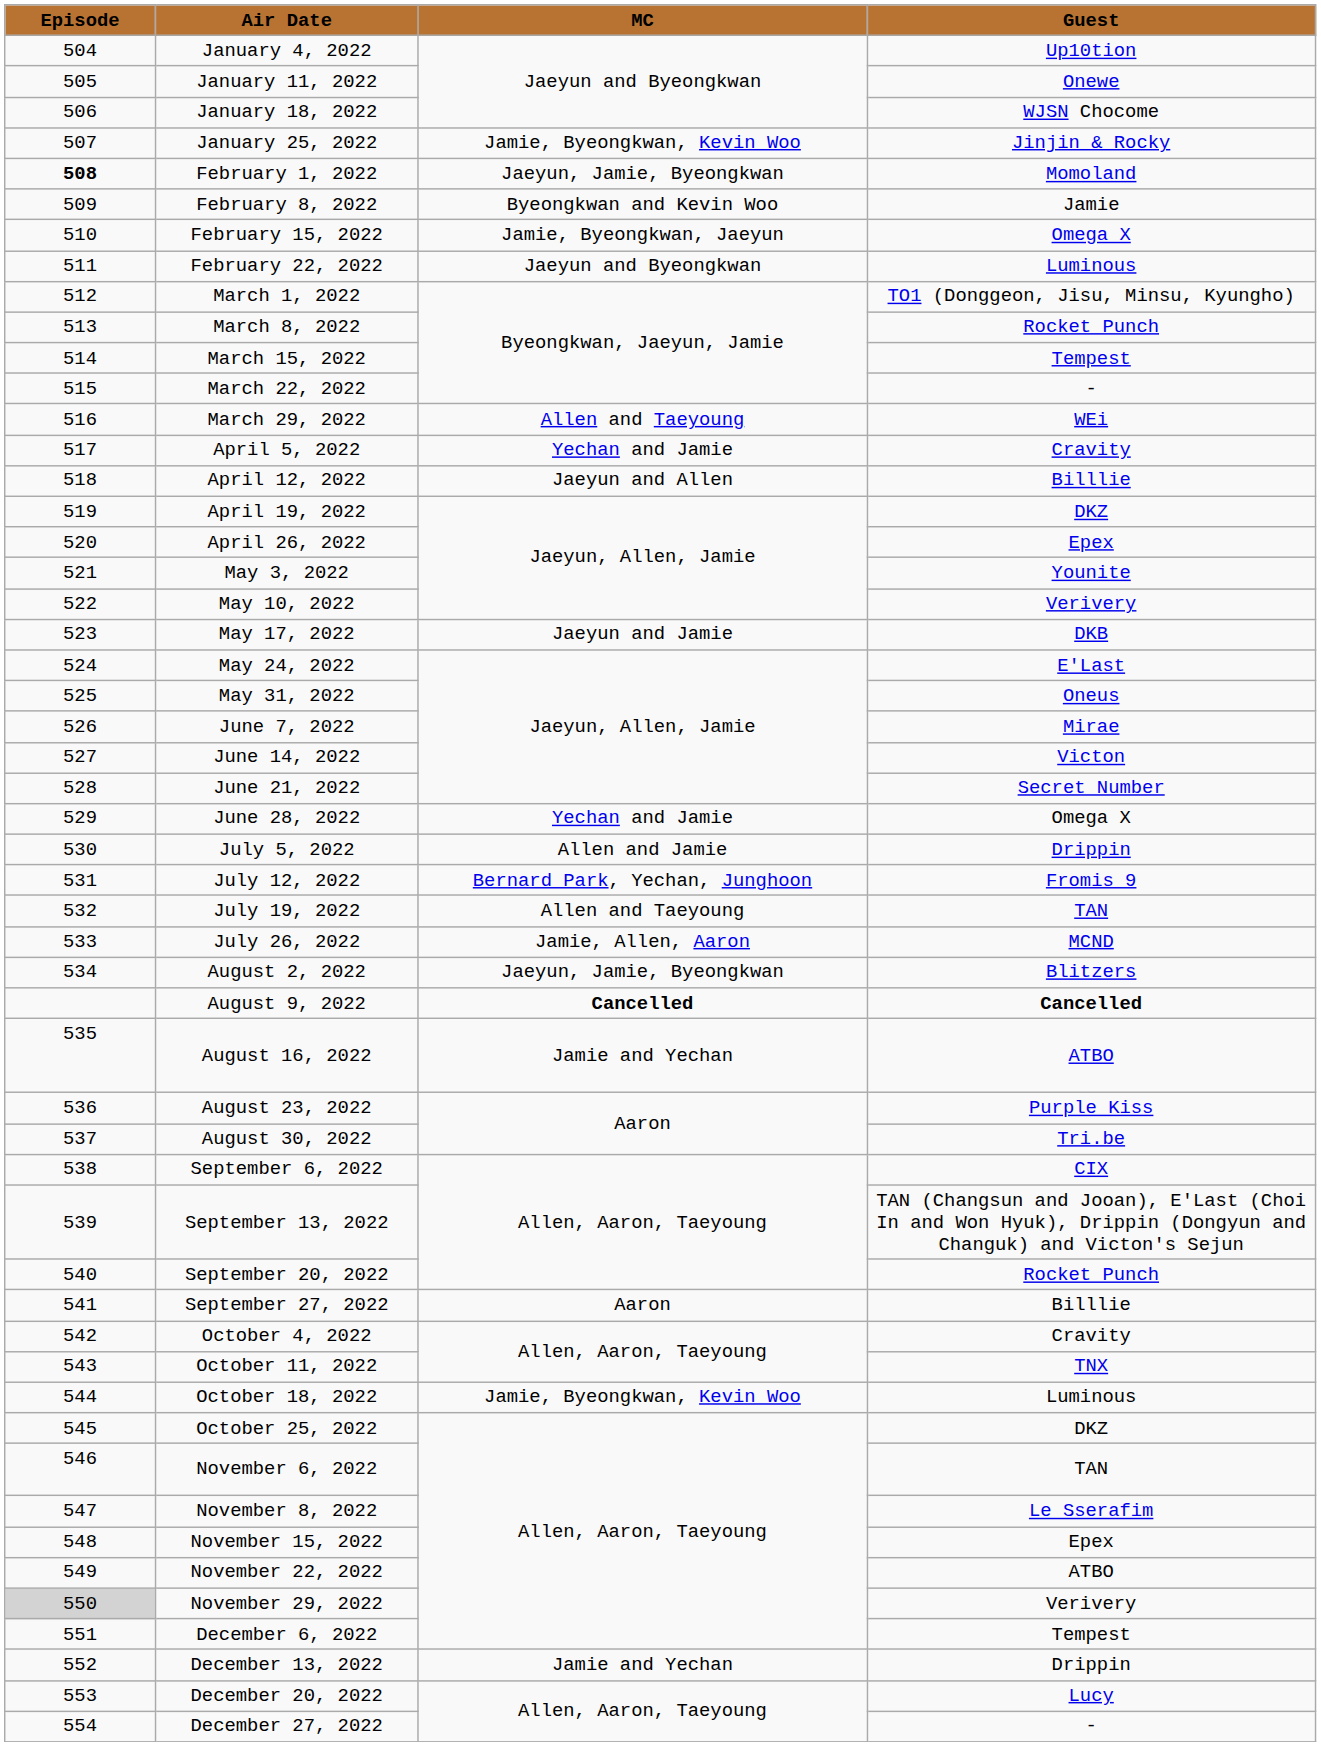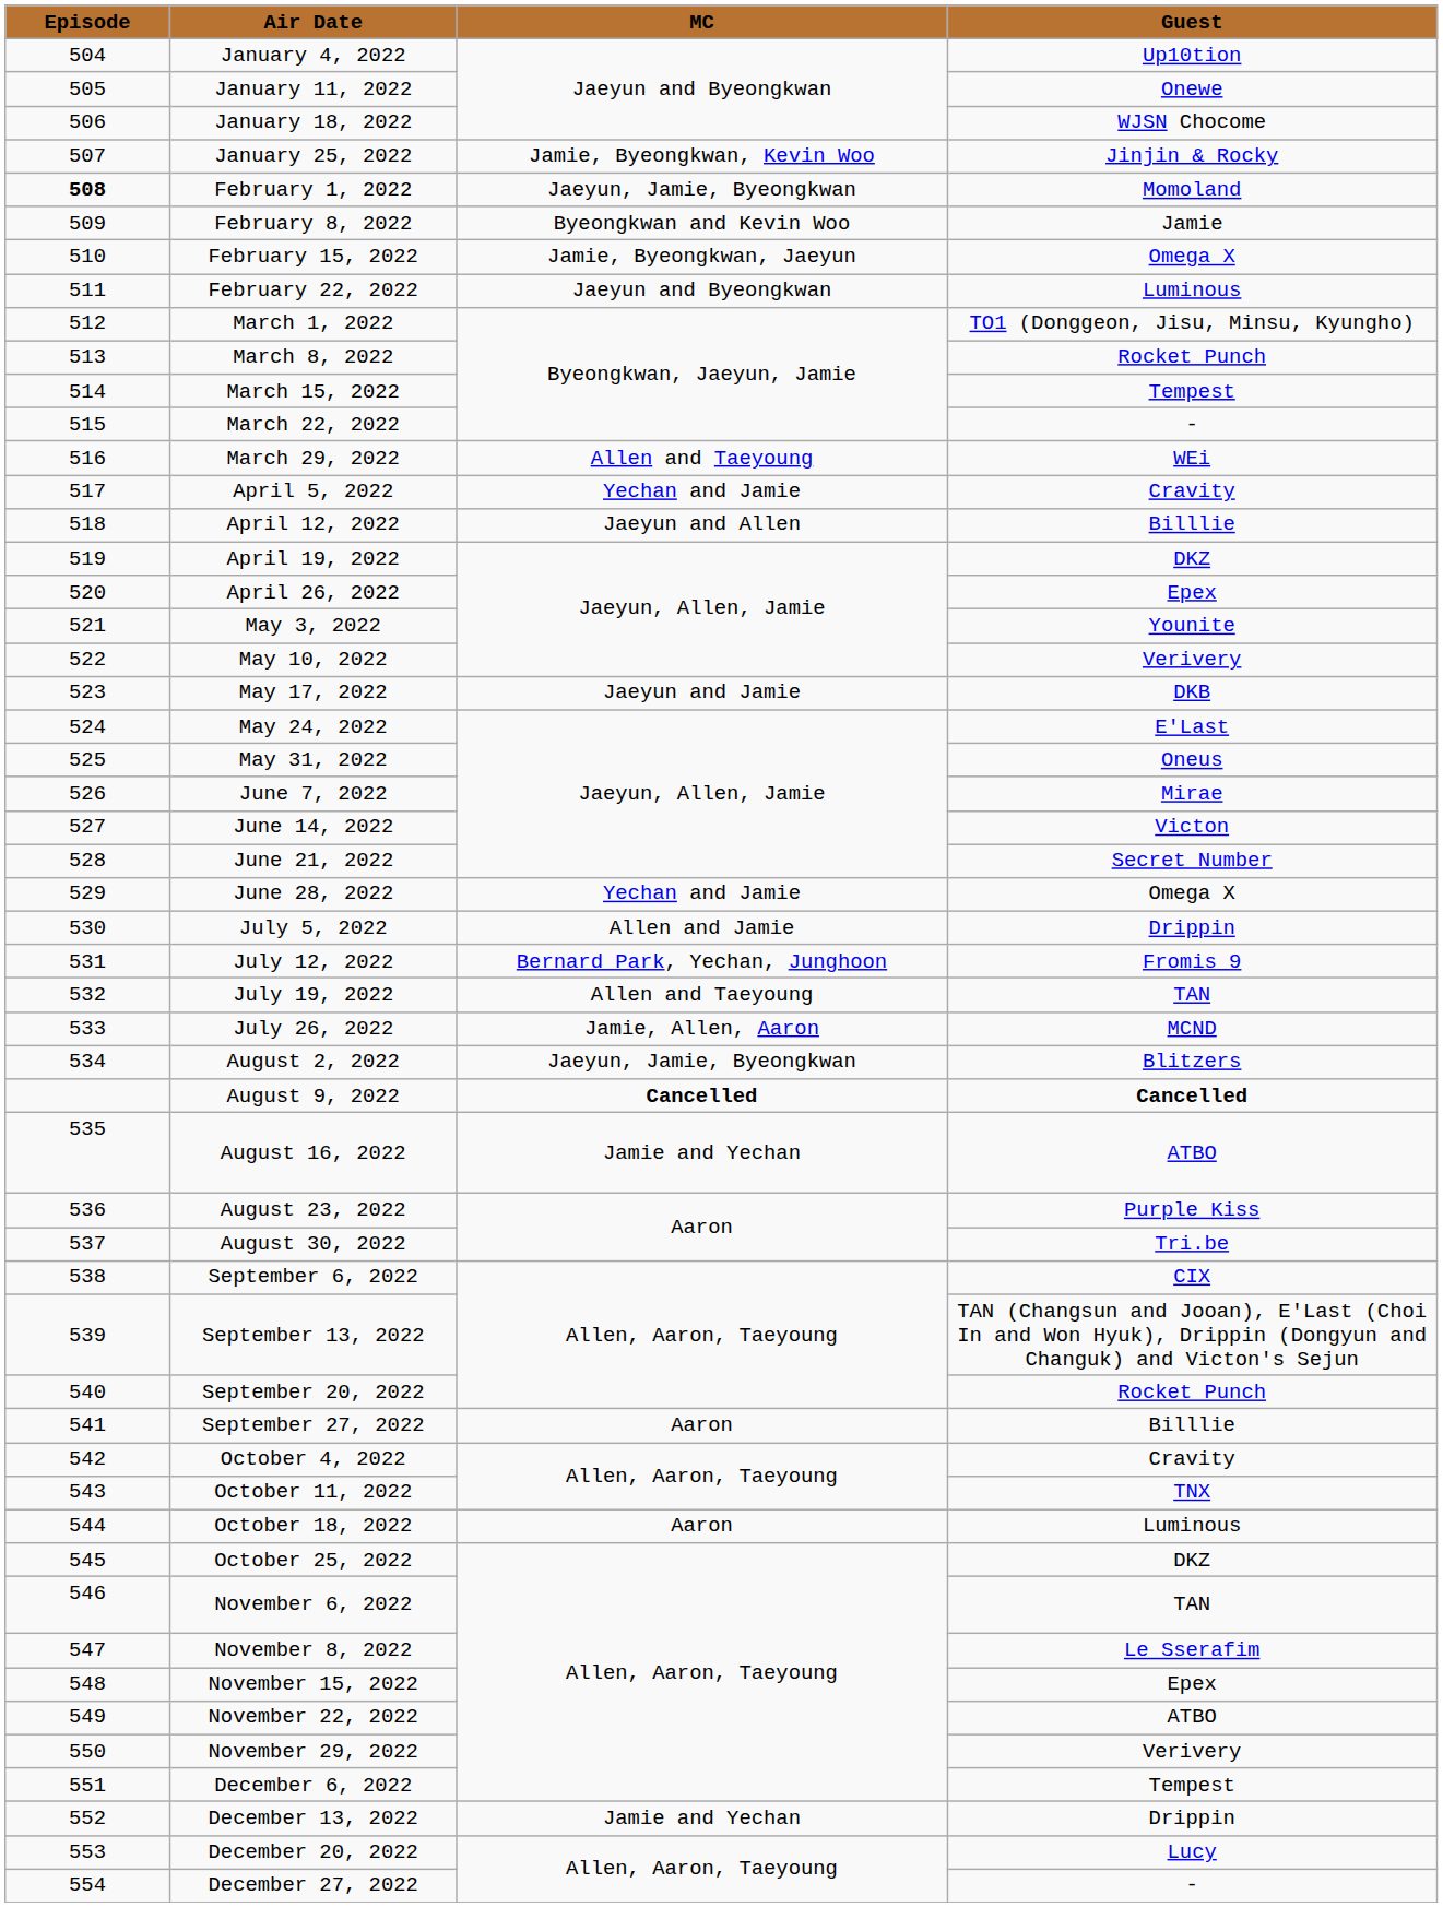October 18, 2022 | MC: Jamie, Byeongkwan, Kevin Woo -> Aaron
November 29, 2022 | Episode: lightgrey background -> no background
